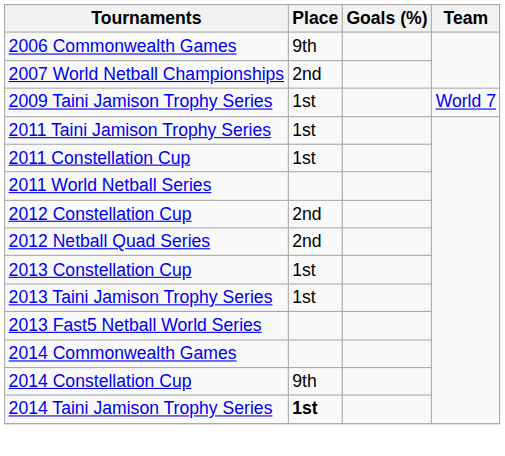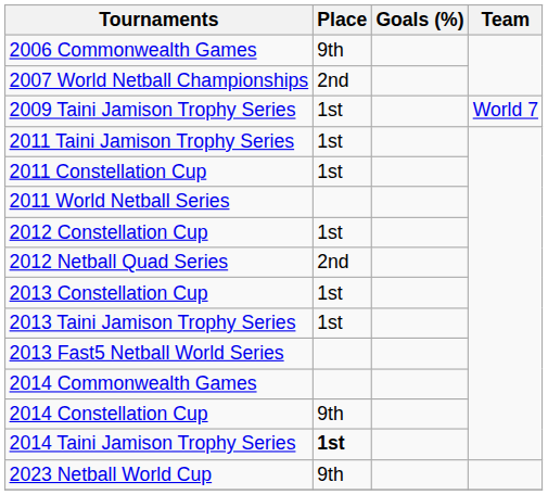2012 Constellation Cup | Place: 2nd -> 1st
+ row: 2023 Netball World Cup | 9th
